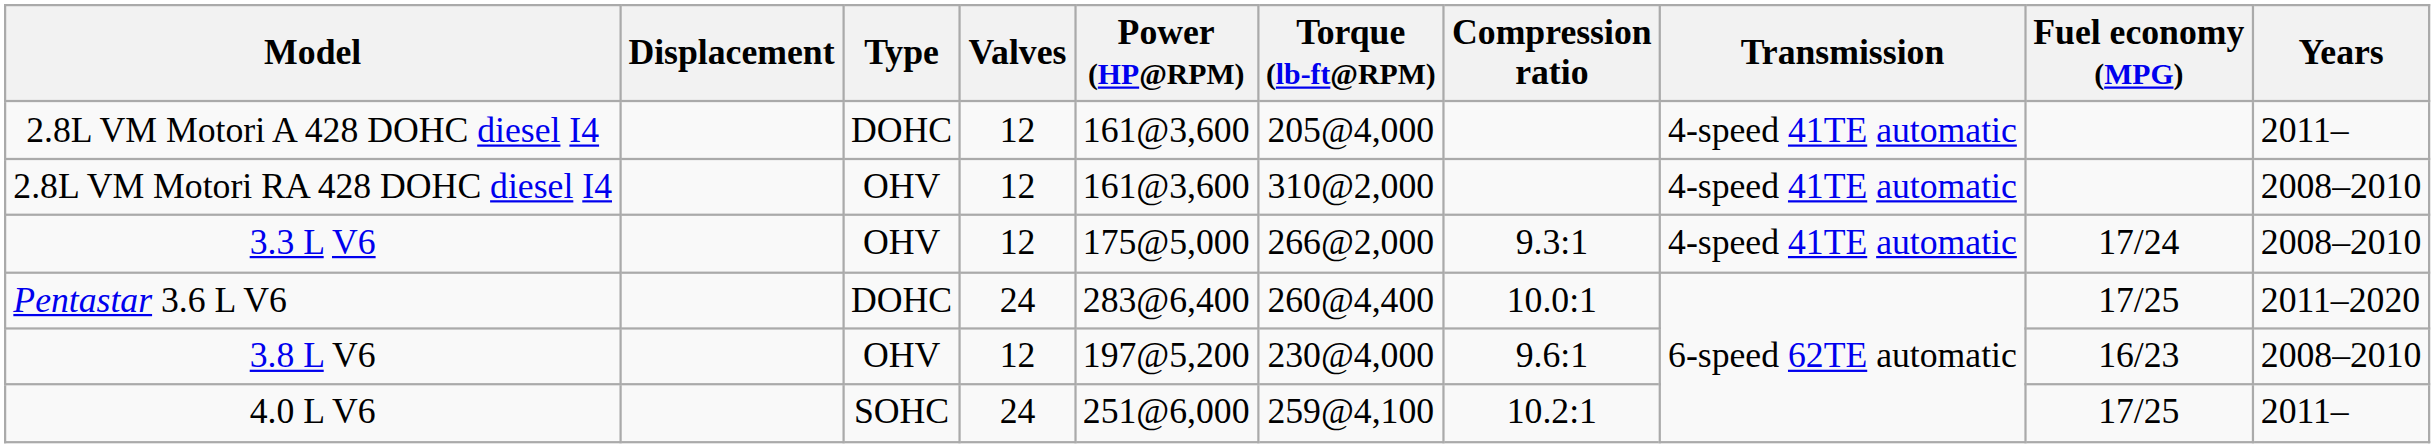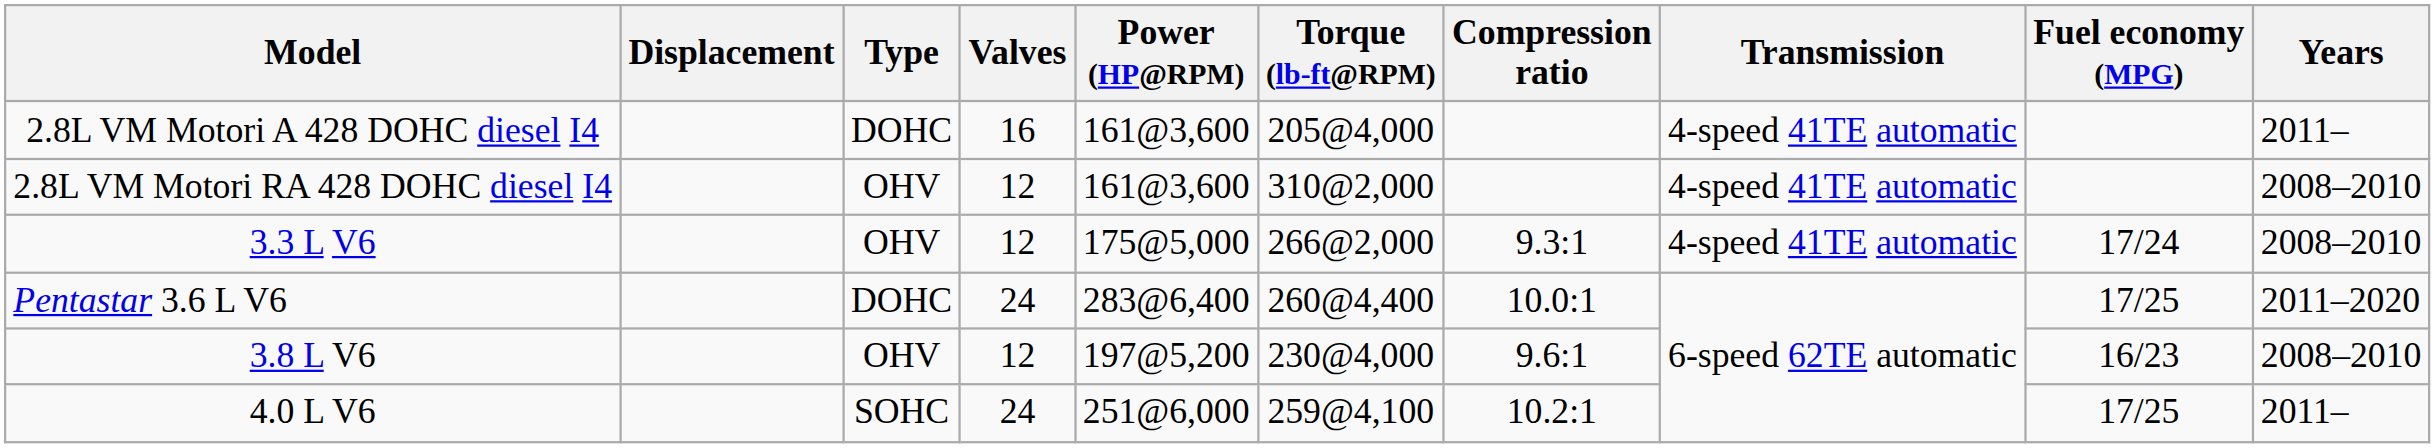2.8L VM Motori A 428 DOHC diesel I4 | Valves: 12 -> 16
